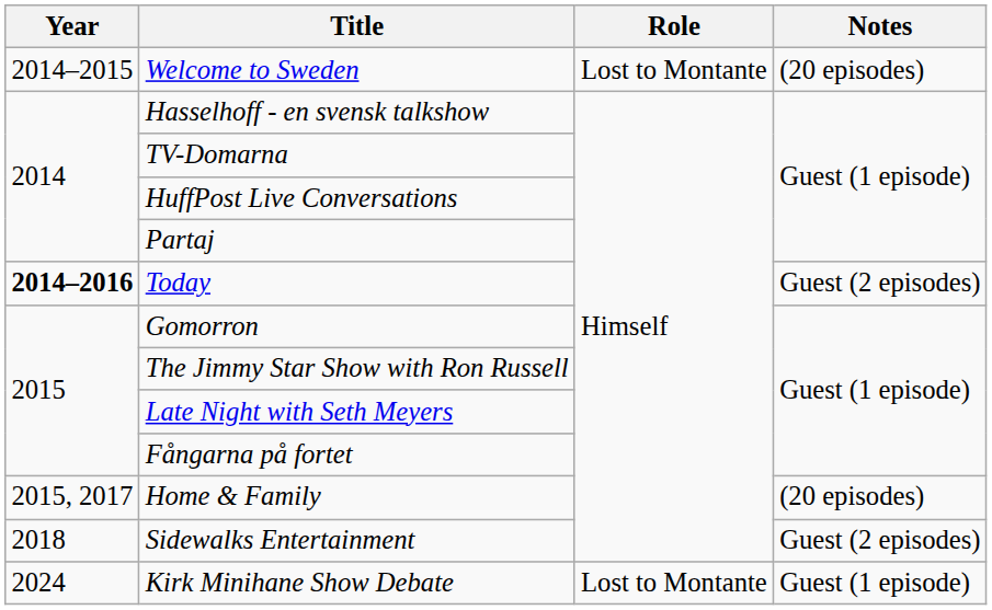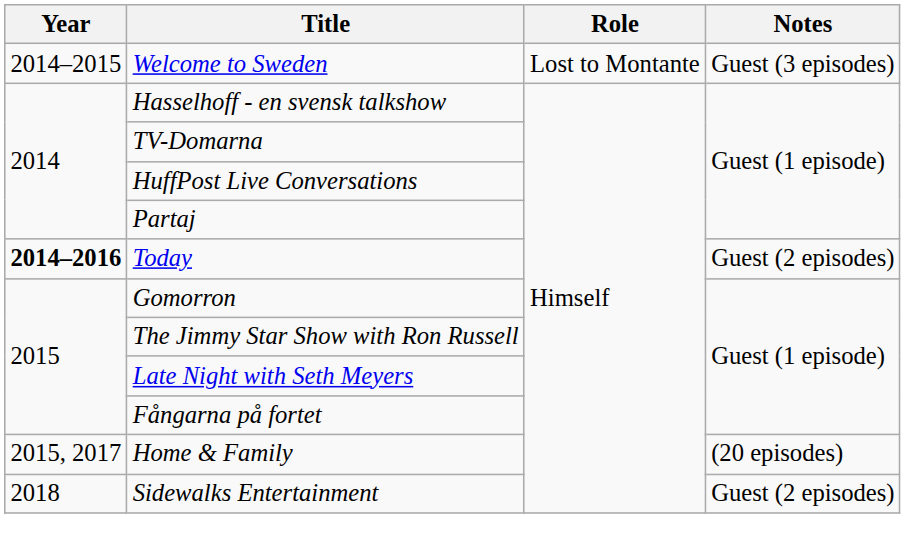Welcome to Sweden | Notes: (20 episodes) -> Guest (3 episodes)
- row: 2024 | Kirk Minihane Show Debate | Lost to Montante | Guest (1 episode)
